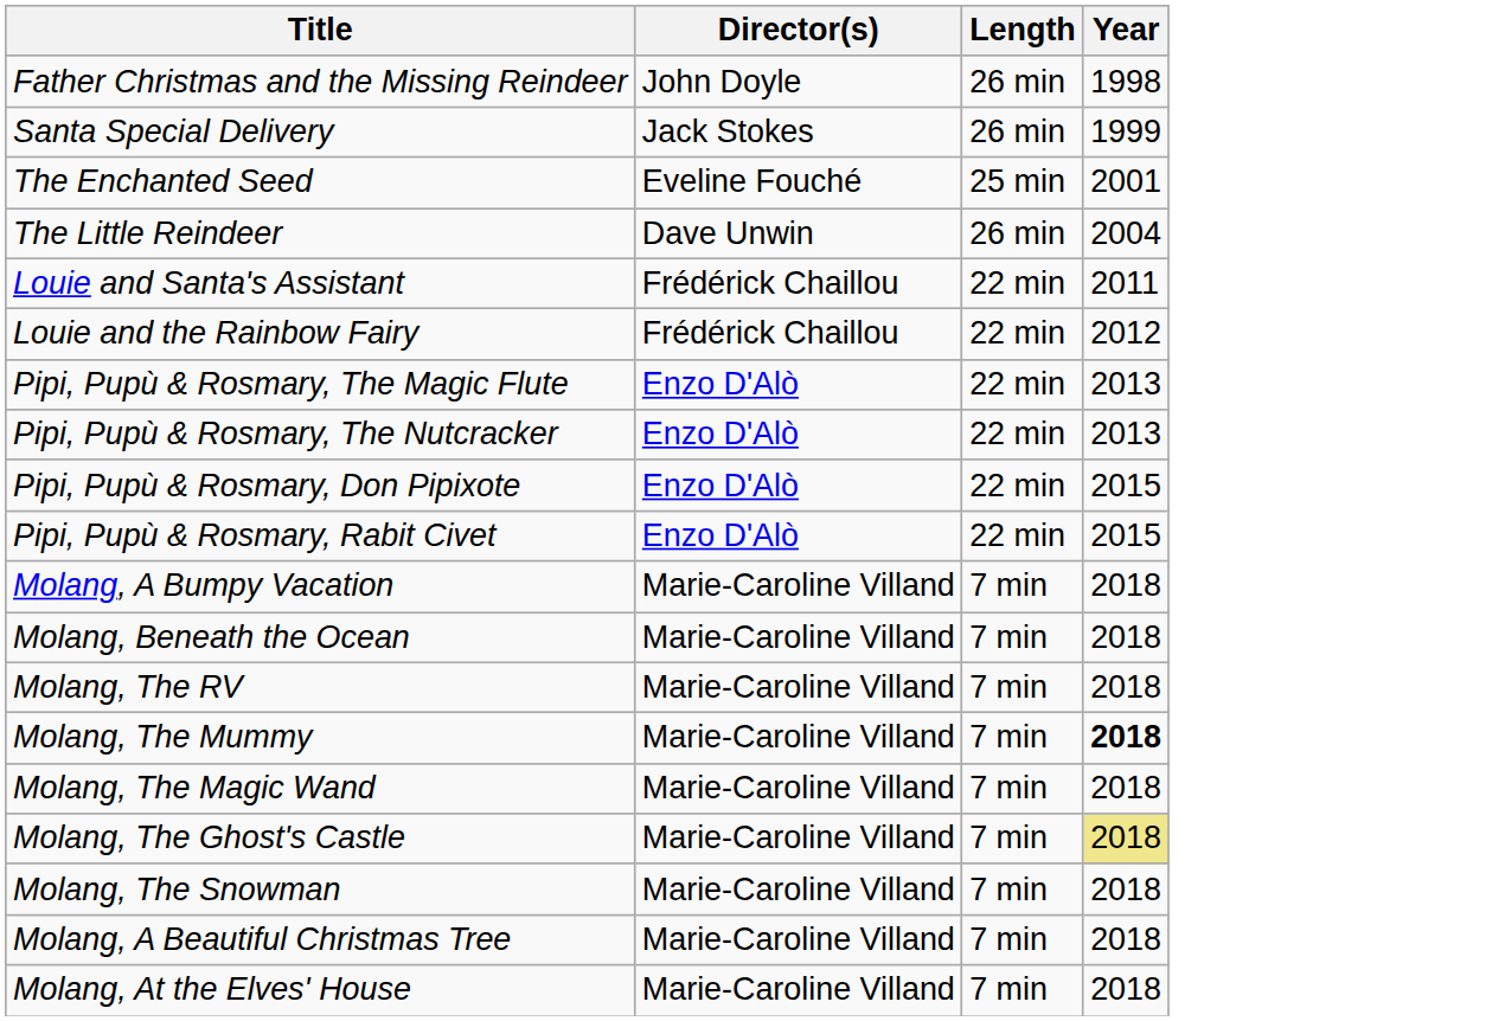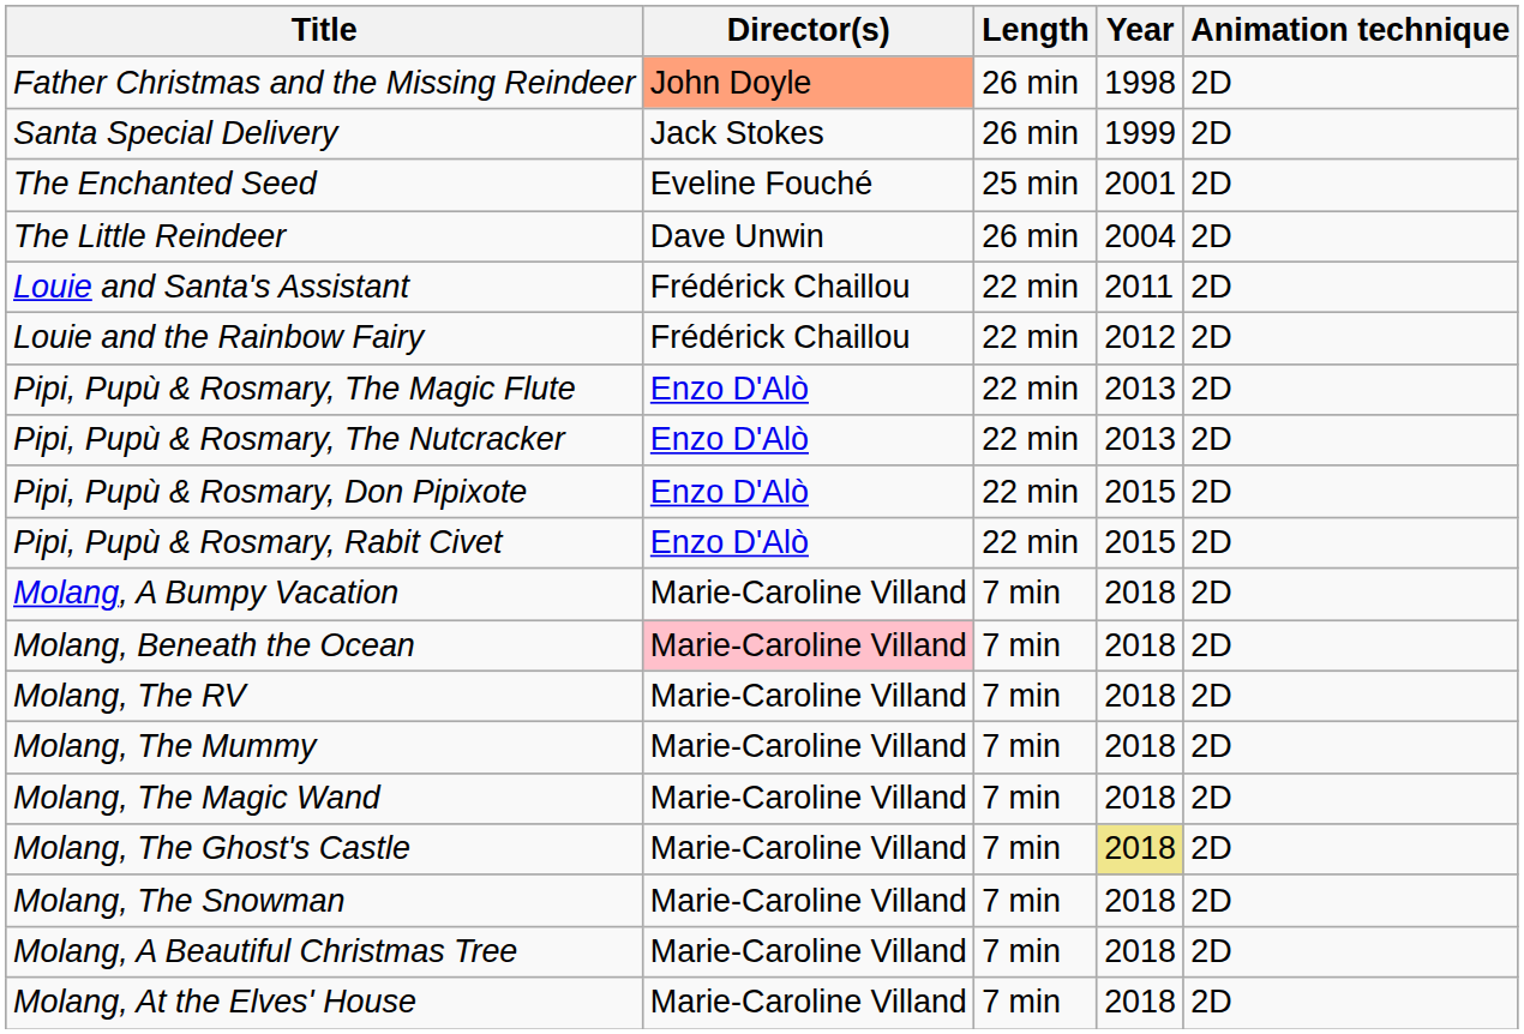+ column: Animation technique | 2D | 2D | 2D | 2D | 2D | 2D | 2D | 2D | 2D | 2D | 2D | 2D | 2D | 2D | 2D | 2D | 2D | 2D | 2D
Father Christmas and the Missing Reindeer | Director(s): no background -> lightsalmon background
Molang, Beneath the Ocean | Director(s): no background -> pink background
Molang, The Mummy | Year: bold -> normal
